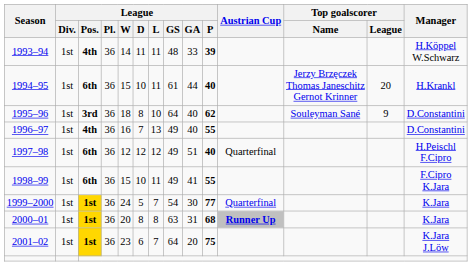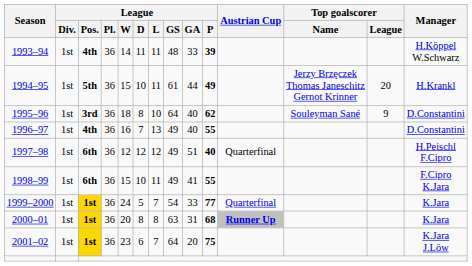1994–95 | League / Pos.: 6th -> 5th
1994–95 | League / P: 40 -> 49
1999–2000 | League / GA: 30 -> 33
